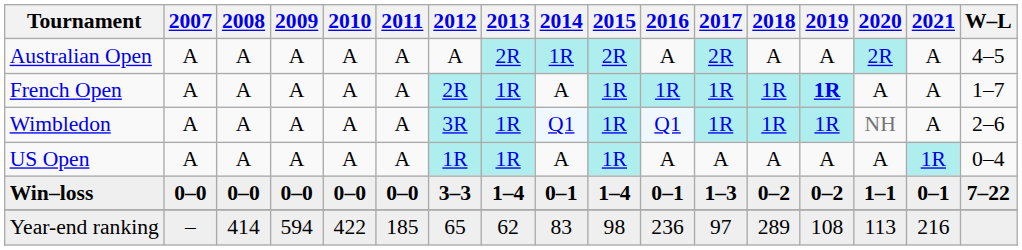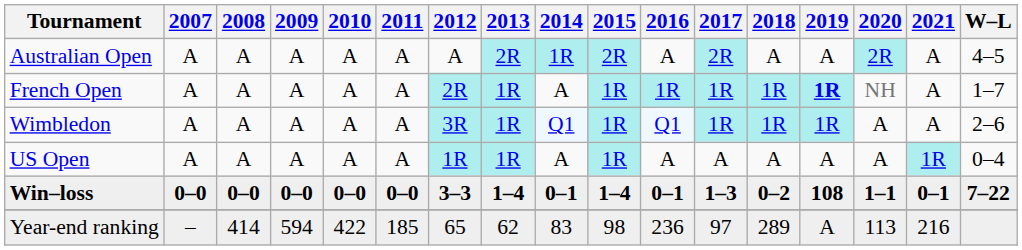French Open | 2020: A -> NH
Wimbledon | 2020: NH -> A
Win–loss | 2019: 0–2 -> 108
Year-end ranking | 2019: 108 -> A
